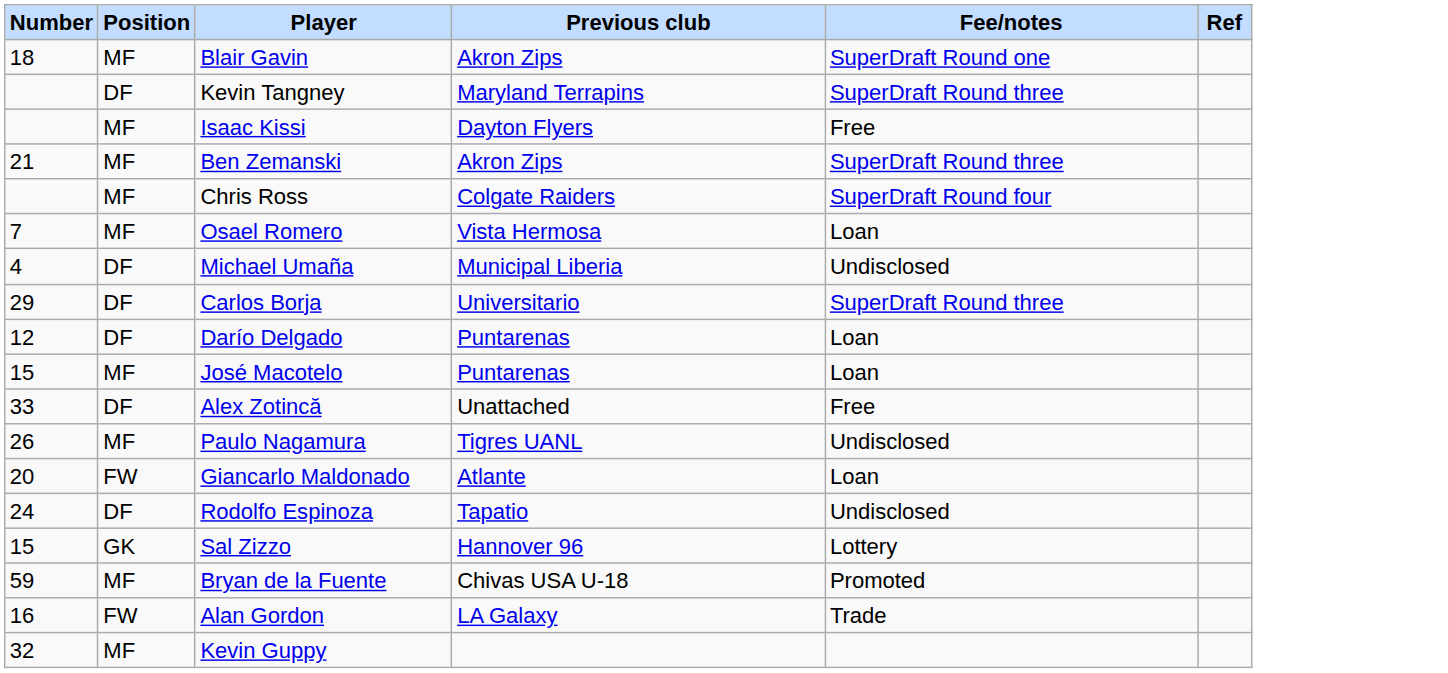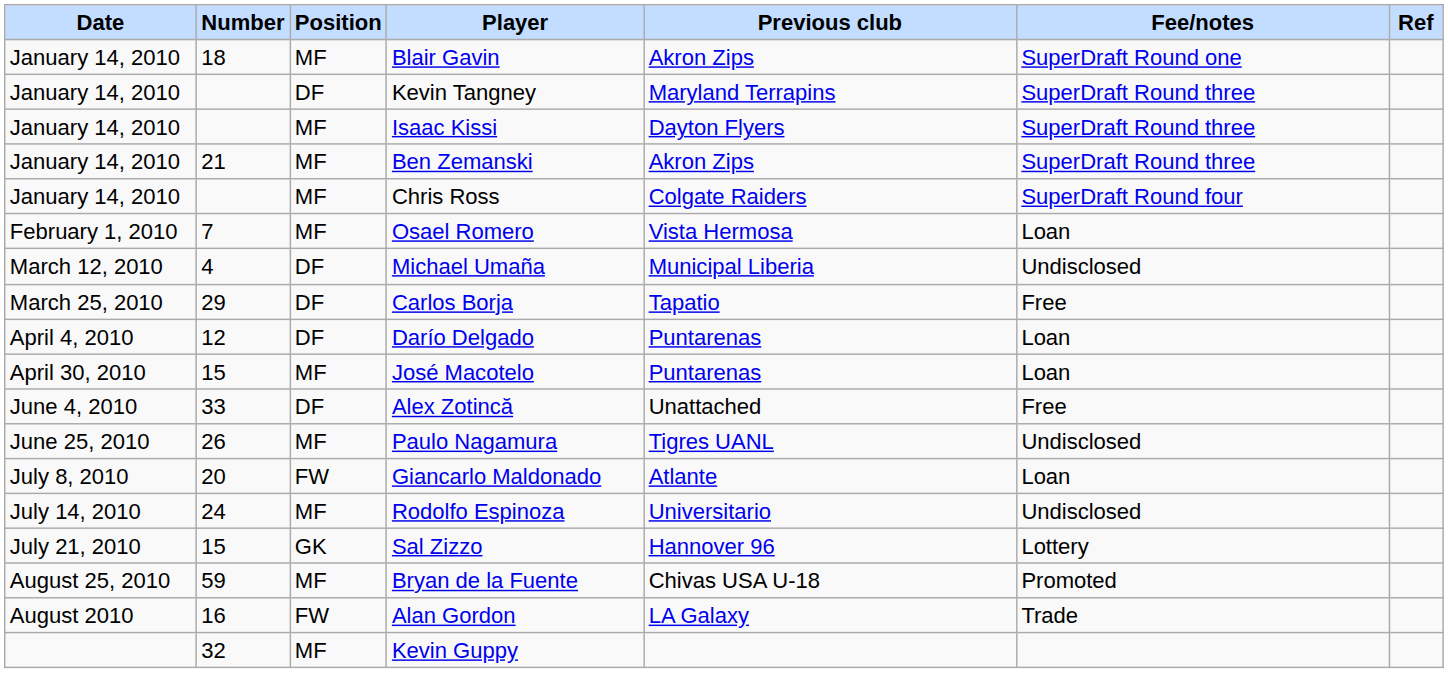+ column: Date | January 14, 2010 | January 14, 2010 | January 14, 2010 | January 14, 2010 | January 14, 2010 | February 1, 2010 | March 12, 2010 | March 25, 2010 | April 4, 2010 | April 30, 2010 | June 4, 2010 | June 25, 2010 | July 8, 2010 | July 14, 2010 | July 21, 2010 | August 25, 2010 | August 2010
Isaac Kissi | Fee/notes: Free -> SuperDraft Round three
Carlos Borja | Previous club: Universitario -> Tapatio
Carlos Borja | Fee/notes: SuperDraft Round three -> Free
Rodolfo Espinoza | Position: DF -> MF
Rodolfo Espinoza | Previous club: Tapatio -> Universitario
